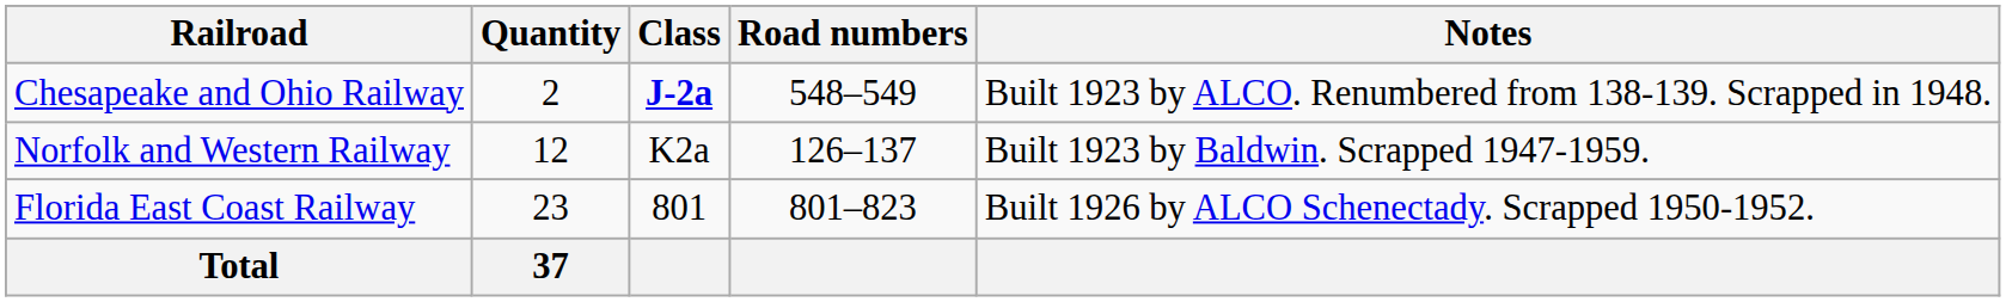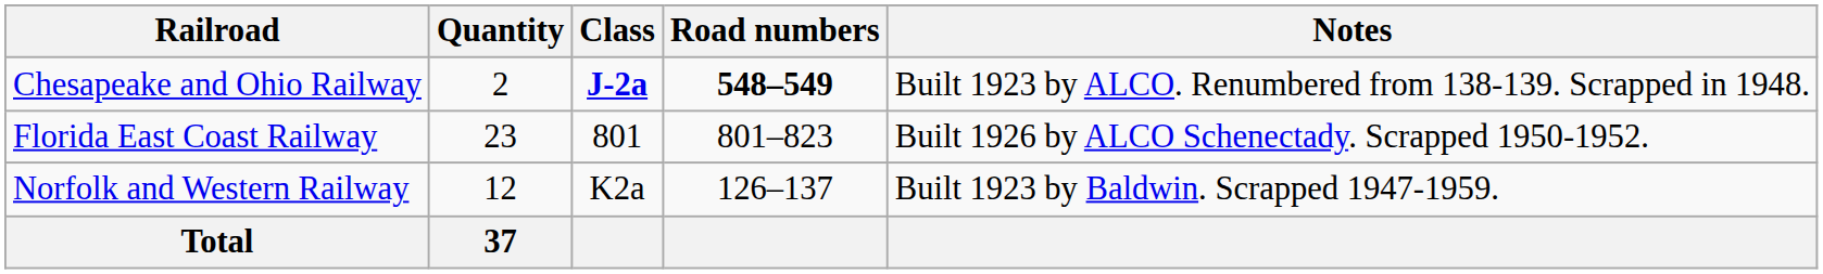Chesapeake and Ohio Railway | Road numbers: normal -> bold
rows swapped: Florida East Coast Railway <-> Norfolk and Western Railway
